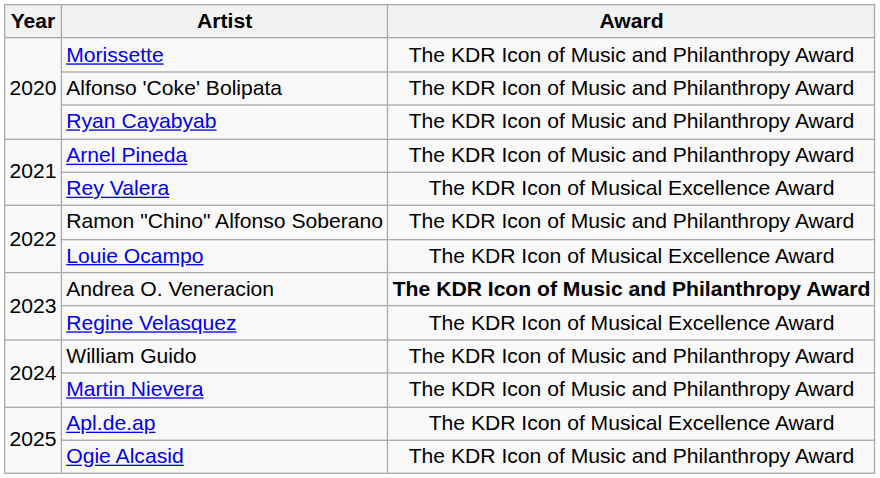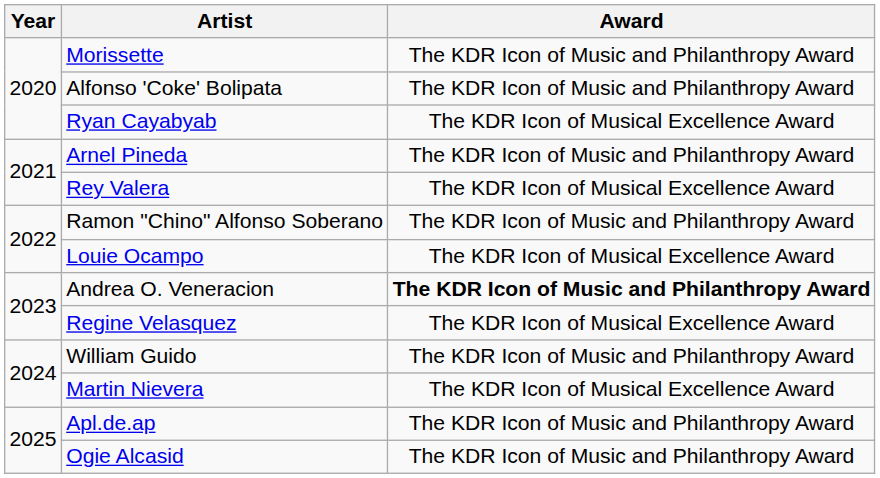Ryan Cayabyab | Award: The KDR Icon of Music and Philanthropy Award -> The KDR Icon of Musical Excellence Award
Martin Nievera | Award: The KDR Icon of Music and Philanthropy Award -> The KDR Icon of Musical Excellence Award
Apl.de.ap | Award: The KDR Icon of Musical Excellence Award -> The KDR Icon of Music and Philanthropy Award
